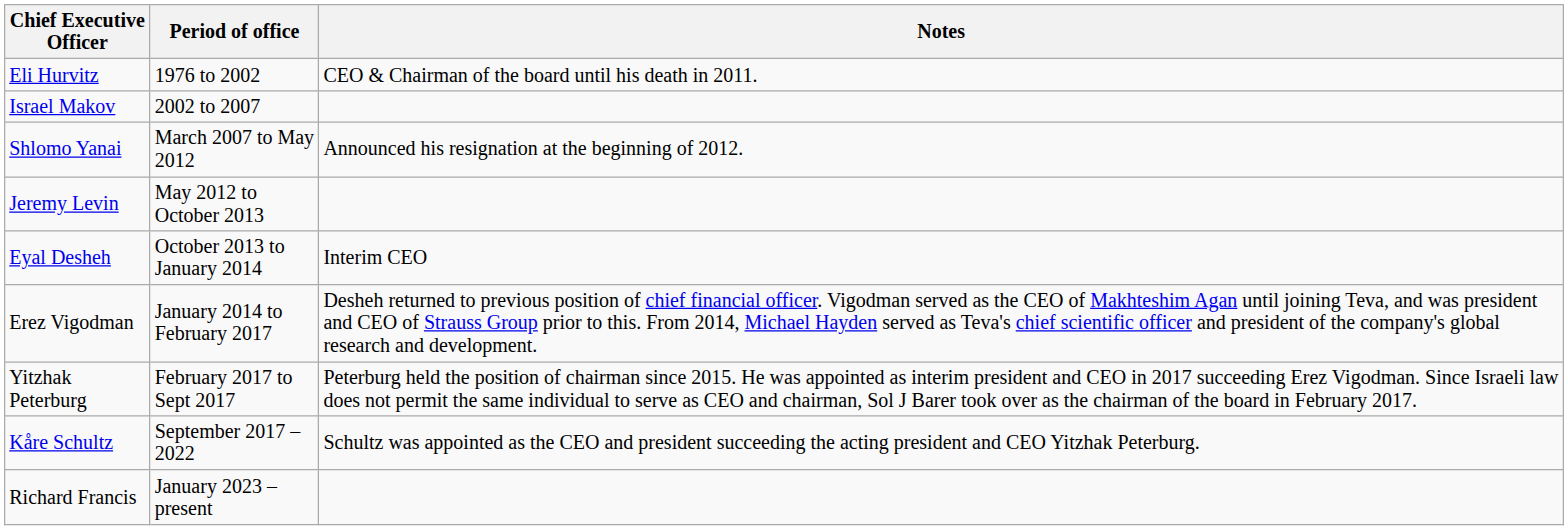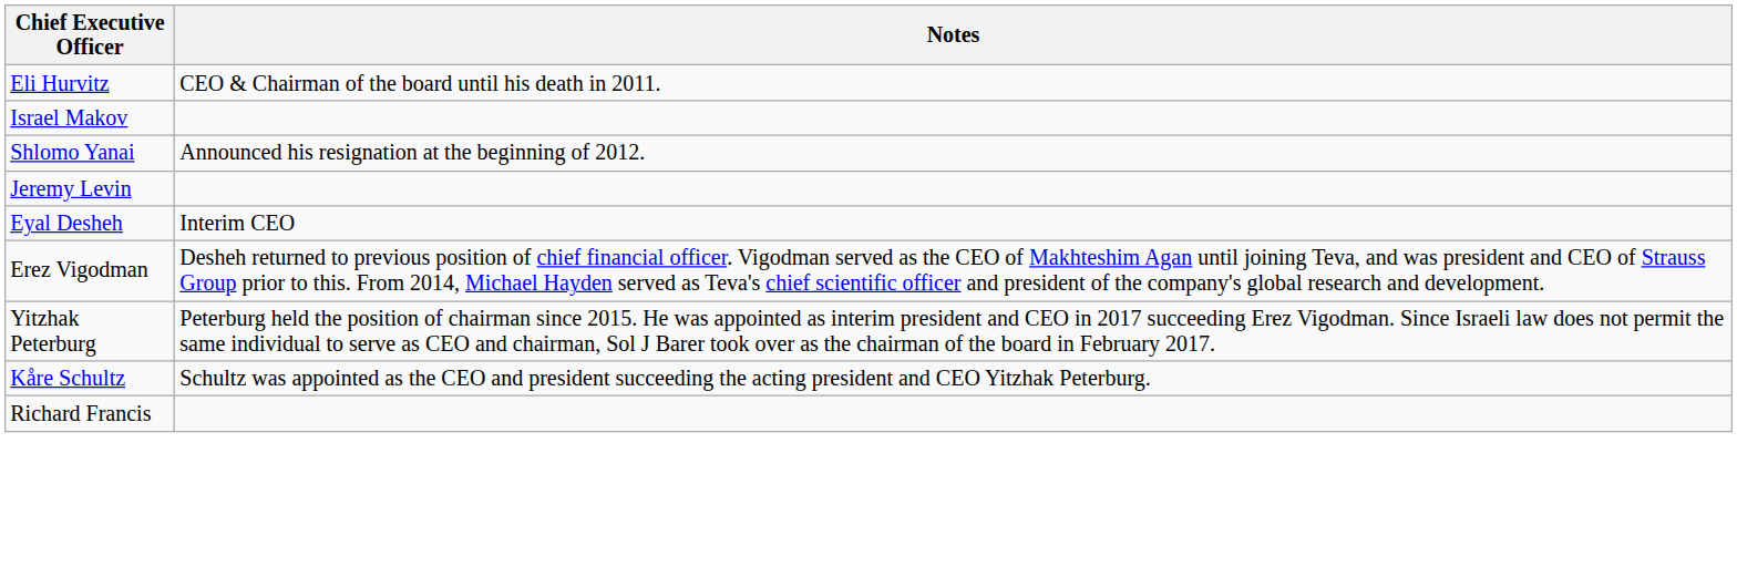- column: Period of office | 1976 to 2002 | 2002 to 2007 | March 2007 to May 2012 | May 2012 to October 2013 | October 2013 to January 2014 | January 2014 to February 2017 | February 2017 to Sept 2017 | September 2017 – 2022 | January 2023 – present
